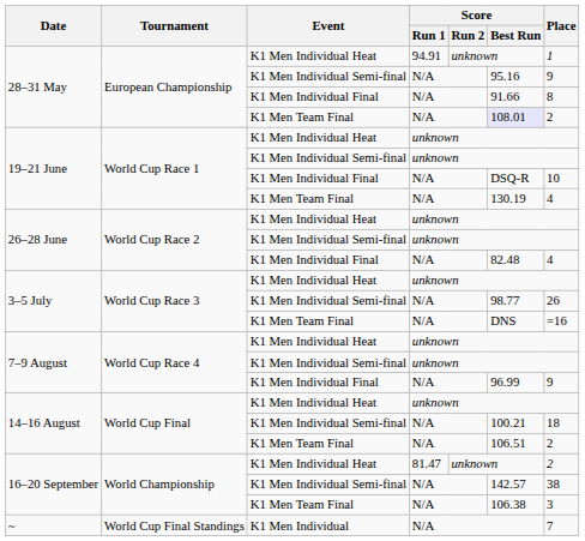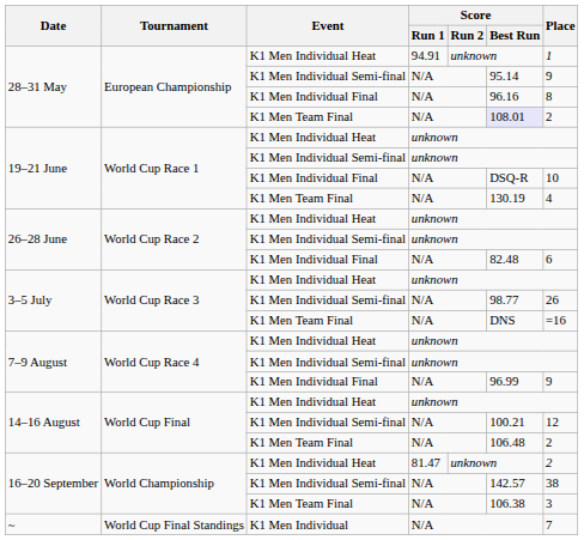28–31 May / K1 Men Individual Semi-final | Score / Best Run: 95.16 -> 95.14
28–31 May / K1 Men Individual Final | Score / Best Run: 91.66 -> 96.16
26–28 June / K1 Men Individual Final | Place: 4 -> 6
14–16 August / K1 Men Individual Semi-final | Place: 18 -> 12
14–16 August / K1 Men Team Final | Score / Best Run: 106.51 -> 106.48
